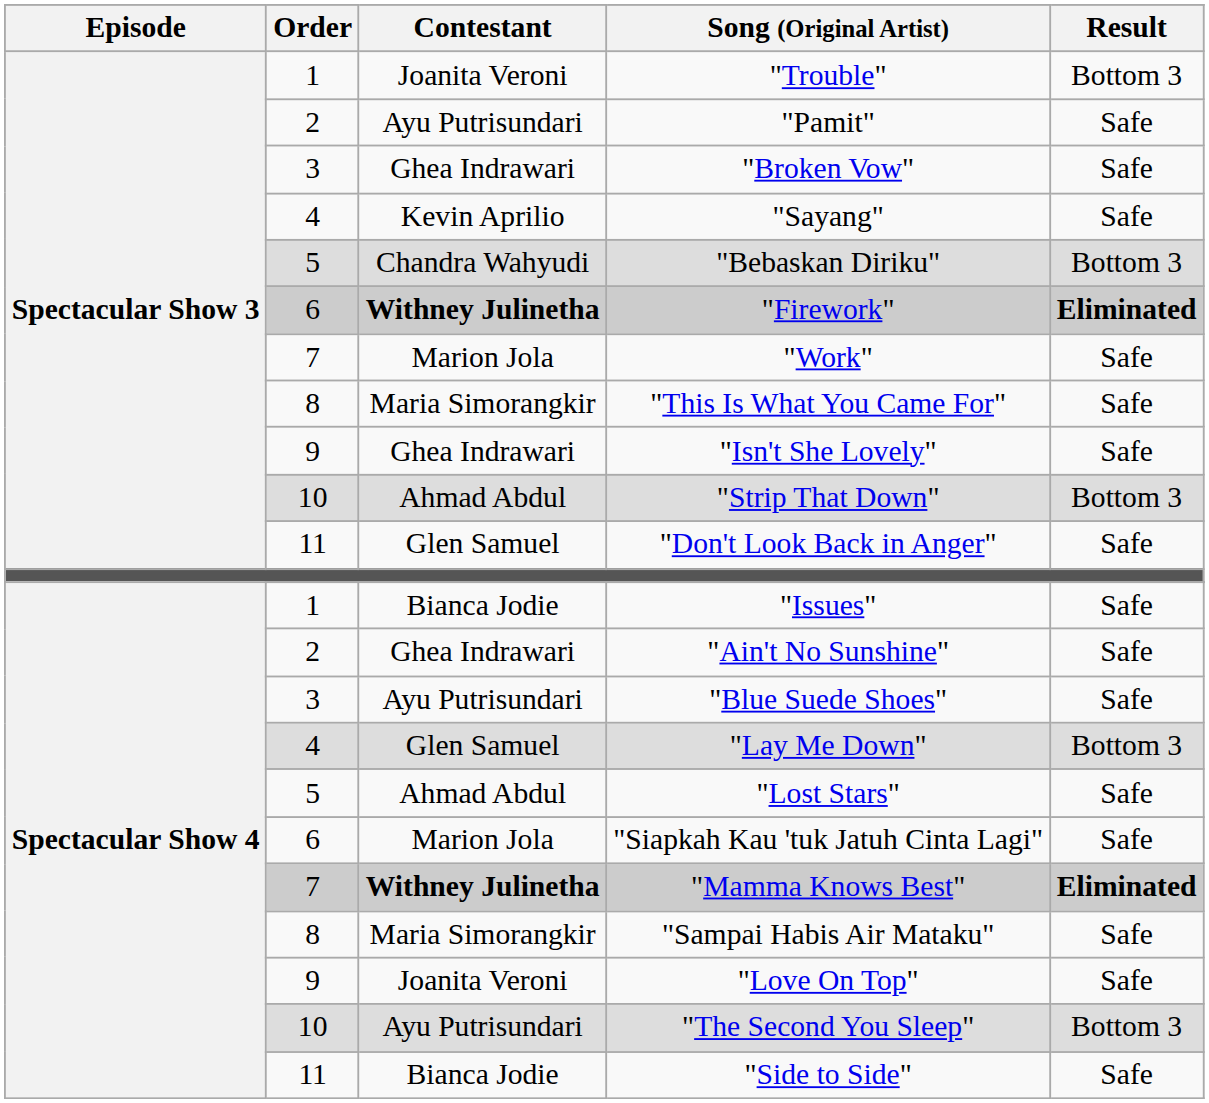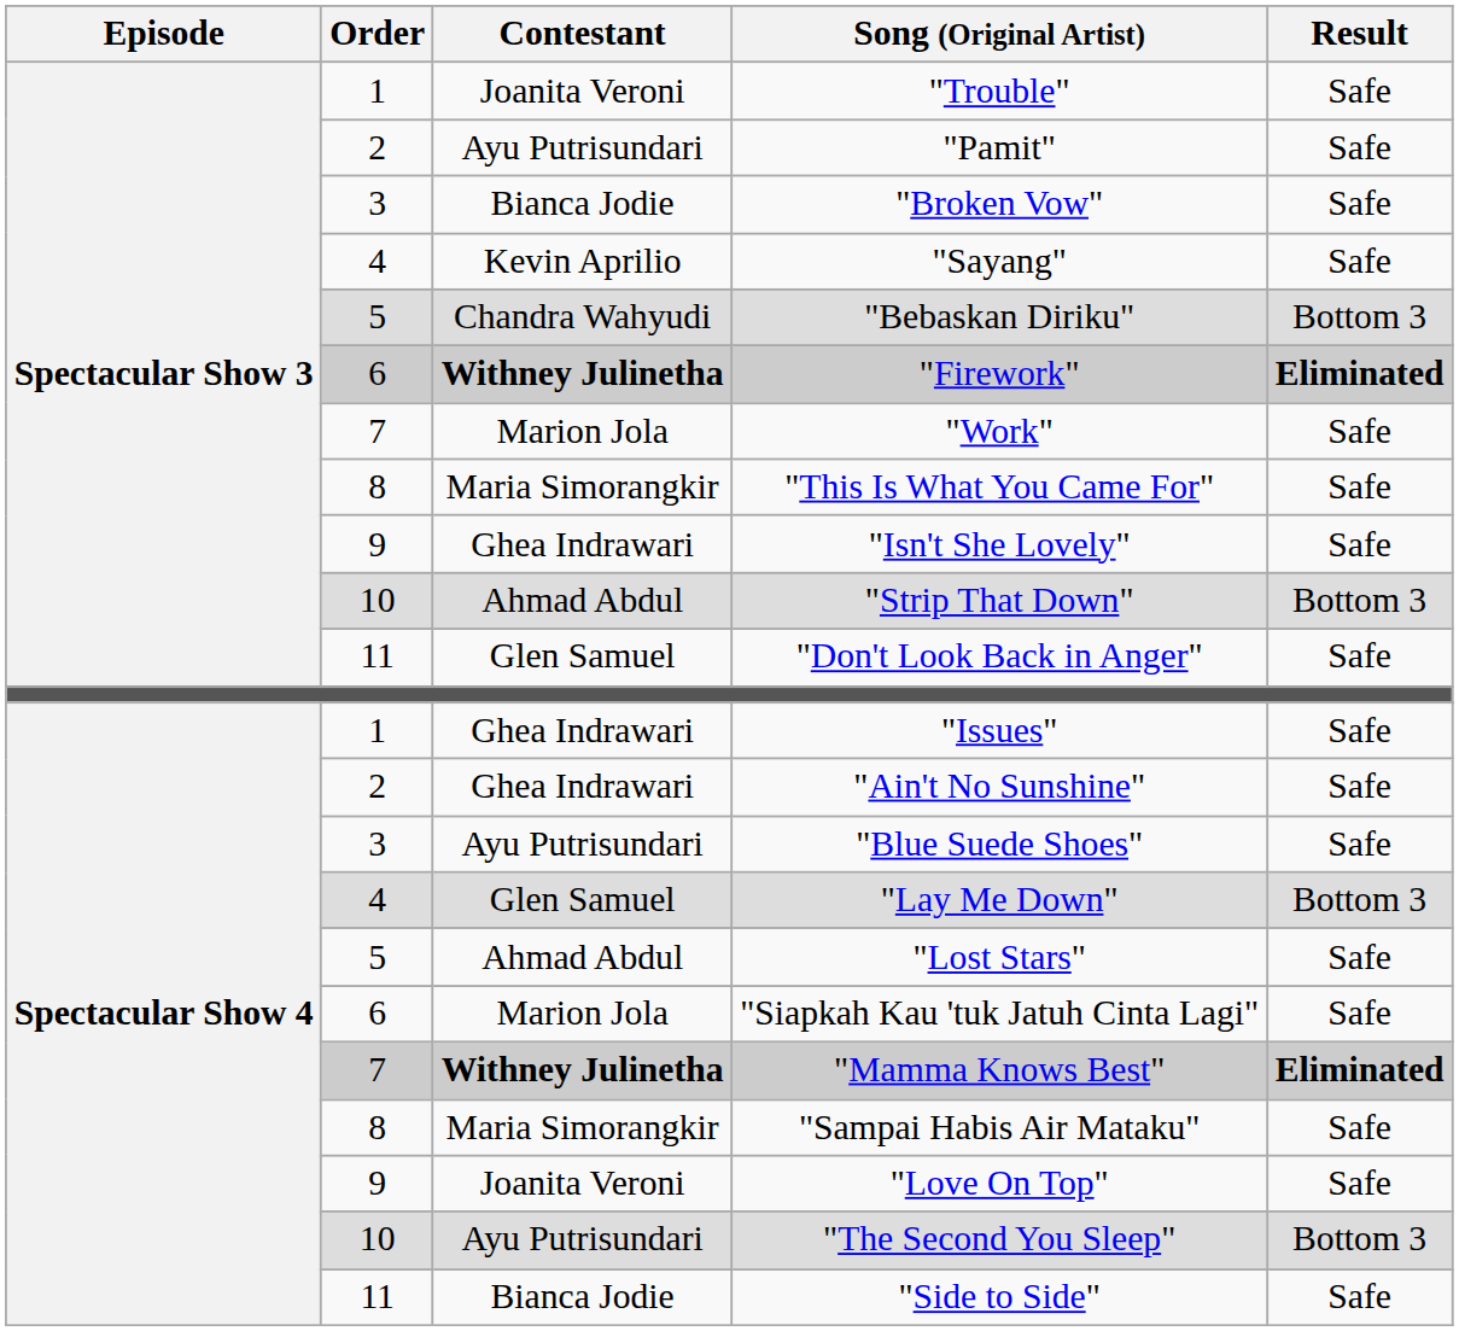"Trouble" | Result: Bottom 3 -> Safe
"Broken Vow" | Contestant: Ghea Indrawari -> Bianca Jodie
"Issues" | Contestant: Bianca Jodie -> Ghea Indrawari
